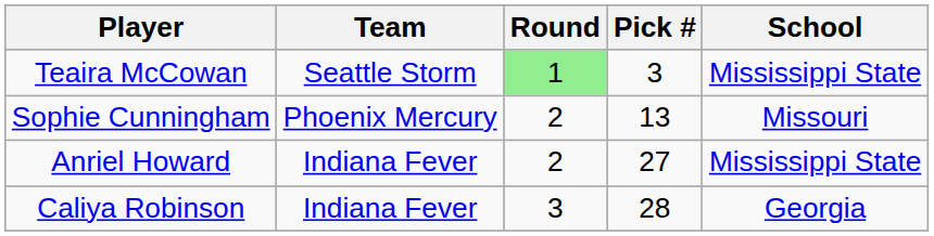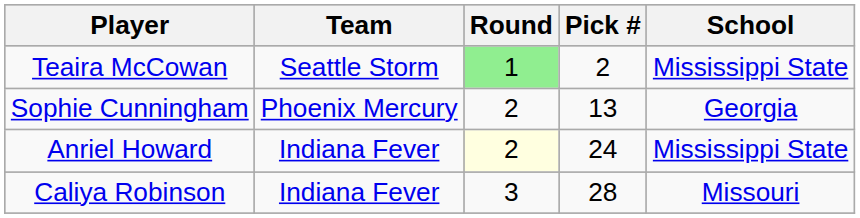Teaira McCowan | Pick #: 3 -> 2
Sophie Cunningham | School: Missouri -> Georgia
Anriel Howard | Round: no background -> lightyellow background
Anriel Howard | Pick #: 27 -> 24
Caliya Robinson | School: Georgia -> Missouri
